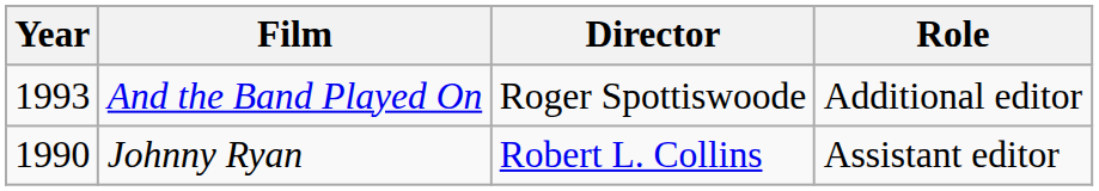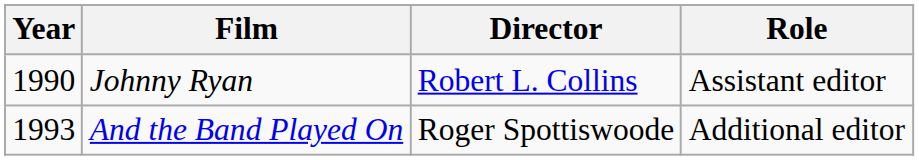rows swapped: Johnny Ryan <-> And the Band Played On
